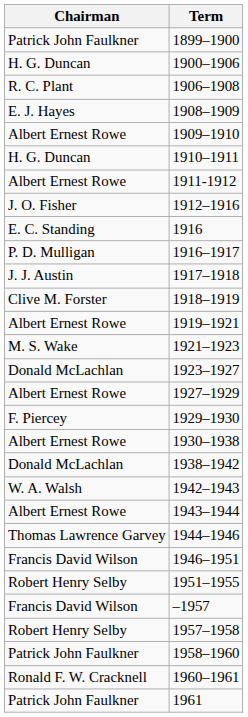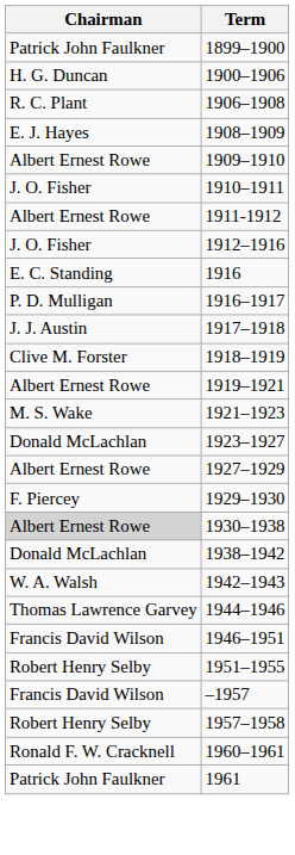1910–1911 | Chairman: H. G. Duncan -> J. O. Fisher
1930–1938 | Chairman: no background -> lightgrey background
- row: Albert Ernest Rowe | 1943–1944
- row: Patrick John Faulkner | 1958–1960
